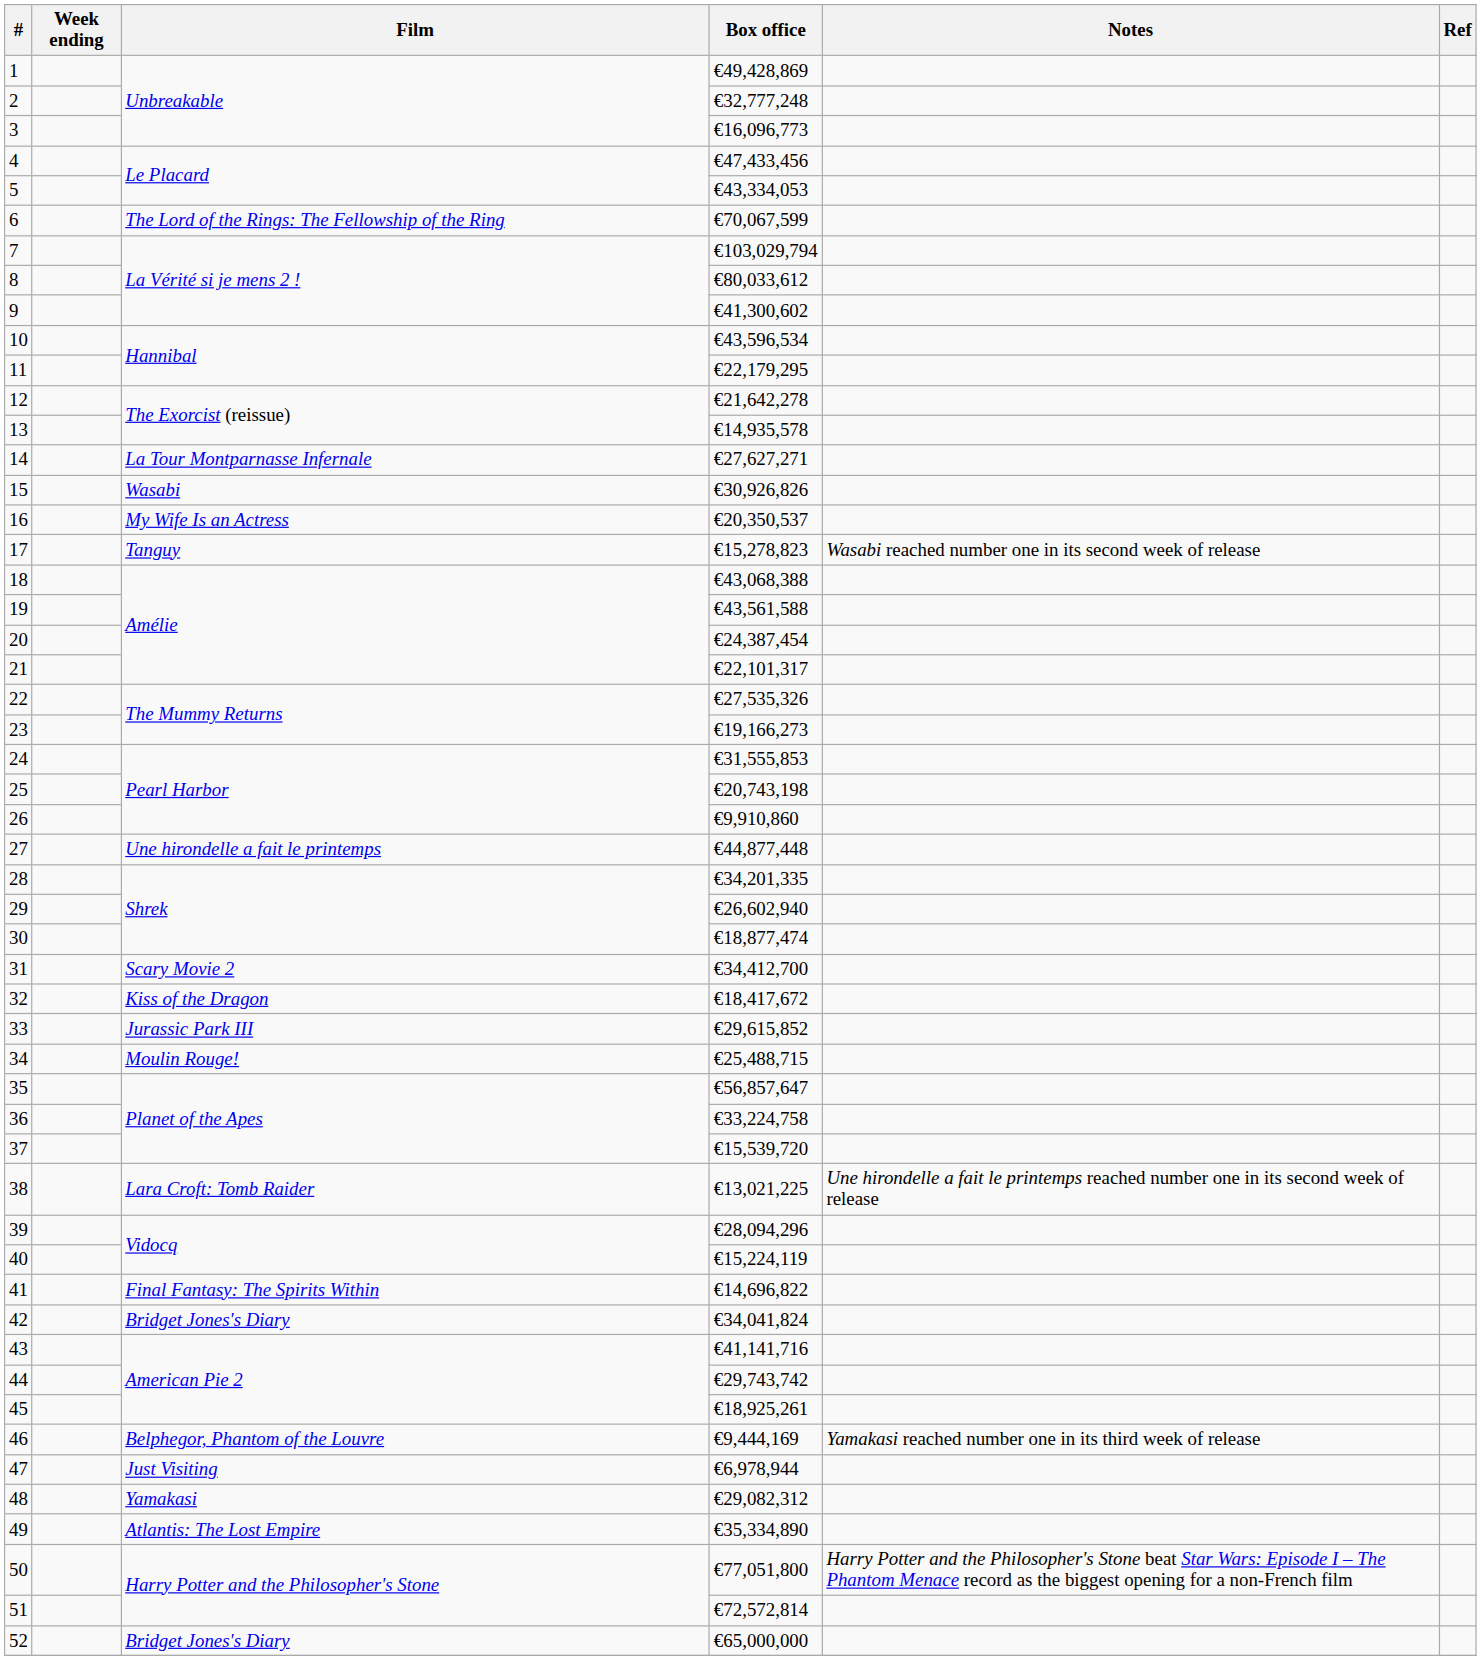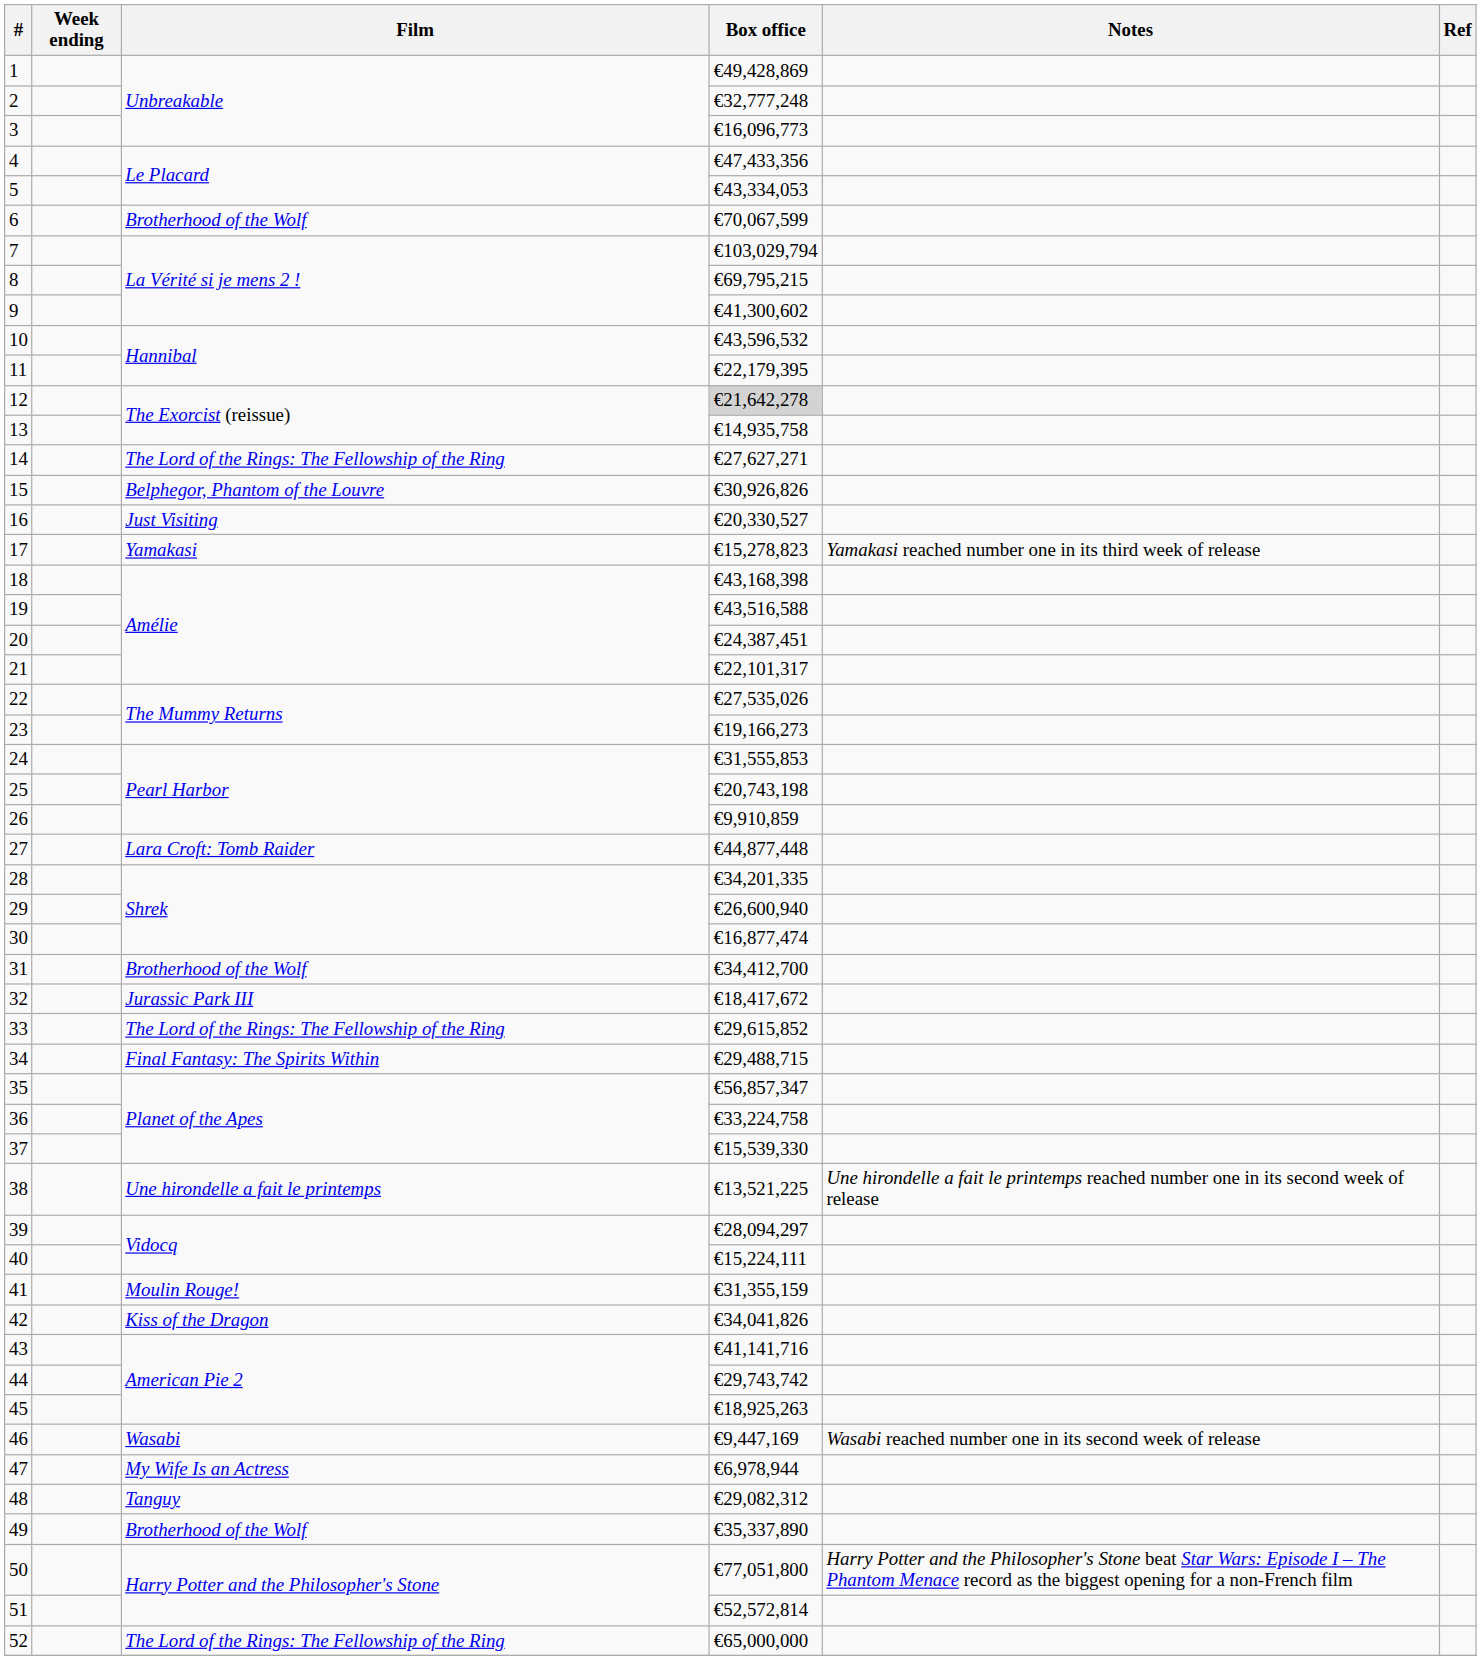4 | Box office: €47,433,456 -> €47,433,356
6 | Film: The Lord of the Rings: The Fellowship of the Ring -> Brotherhood of the Wolf
8 | Box office: €80,033,612 -> €69,795,215
10 | Box office: €43,596,534 -> €43,596,532
11 | Box office: €22,179,295 -> €22,179,395
12 | Box office: no background -> lightgrey background
13 | Box office: €14,935,578 -> €14,935,758
14 | Film: La Tour Montparnasse Infernale -> The Lord of the Rings: The Fellowship of the Ring
15 | Film: Wasabi -> Belphegor, Phantom of the Louvre
16 | Film: My Wife Is an Actress -> Just Visiting
16 | Box office: €20,350,537 -> €20,330,527
17 | Film: Tanguy -> Yamakasi
17 | Notes: Wasabi reached number one in its second week of release -> Yamakasi reached number one in its third week of release
18 | Box office: €43,068,388 -> €43,168,398
19 | Box office: €43,561,588 -> €43,516,588
20 | Box office: €24,387,454 -> €24,387,451
22 | Box office: €27,535,326 -> €27,535,026
26 | Box office: €9,910,860 -> €9,910,859
27 | Film: Une hirondelle a fait le printemps -> Lara Croft: Tomb Raider
29 | Box office: €26,602,940 -> €26,600,940
30 | Box office: €18,877,474 -> €16,877,474
31 | Film: Scary Movie 2 -> Brotherhood of the Wolf
32 | Film: Kiss of the Dragon -> Jurassic Park III
33 | Film: Jurassic Park III -> The Lord of the Rings: The Fellowship of the Ring
34 | Film: Moulin Rouge! -> Final Fantasy: The Spirits Within
34 | Box office: €25,488,715 -> €29,488,715
35 | Box office: €56,857,647 -> €56,857,347
37 | Box office: €15,539,720 -> €15,539,330
38 | Film: Lara Croft: Tomb Raider -> Une hirondelle a fait le printemps
38 | Box office: €13,021,225 -> €13,521,225
39 | Box office: €28,094,296 -> €28,094,297
40 | Box office: €15,224,119 -> €15,224,111
41 | Film: Final Fantasy: The Spirits Within -> Moulin Rouge!
41 | Box office: €14,696,822 -> €31,355,159
42 | Film: Bridget Jones's Diary -> Kiss of the Dragon
42 | Box office: €34,041,824 -> €34,041,826
45 | Box office: €18,925,261 -> €18,925,263
46 | Film: Belphegor, Phantom of the Louvre -> Wasabi
46 | Box office: €9,444,169 -> €9,447,169
46 | Notes: Yamakasi reached number one in its third week of release -> Wasabi reached number one in its second week of release
47 | Film: Just Visiting -> My Wife Is an Actress
48 | Film: Yamakasi -> Tanguy
49 | Film: Atlantis: The Lost Empire -> Brotherhood of the Wolf
49 | Box office: €35,334,890 -> €35,337,890
51 | Box office: €72,572,814 -> €52,572,814
52 | Film: Bridget Jones's Diary -> The Lord of the Rings: The Fellowship of the Ring
